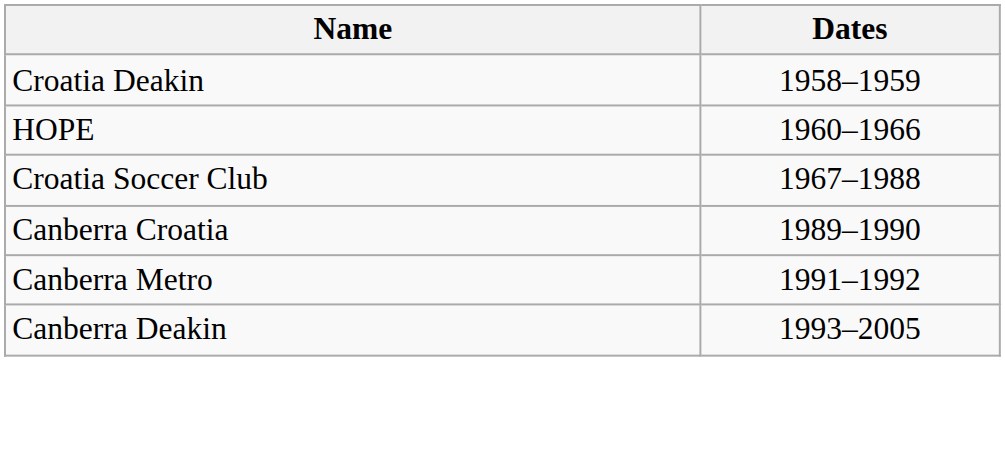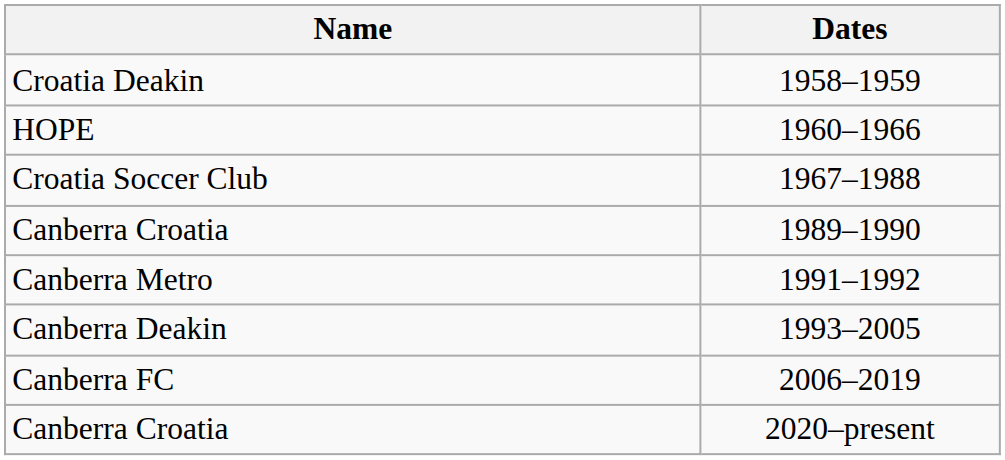+ row: Canberra FC | 2006–2019
+ row: Canberra Croatia | 2020–present
